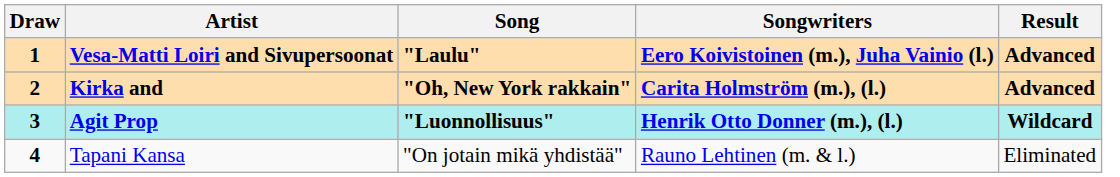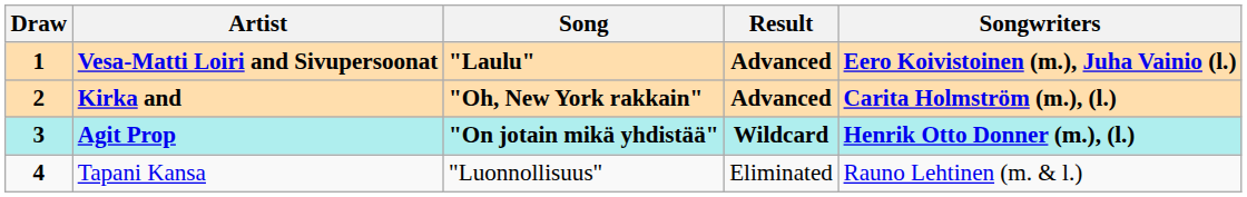columns swapped: Songwriters <-> Result
Agit Prop | Song: "Luonnollisuus" -> "On jotain mikä yhdistää"
Tapani Kansa | Song: "On jotain mikä yhdistää" -> "Luonnollisuus"
